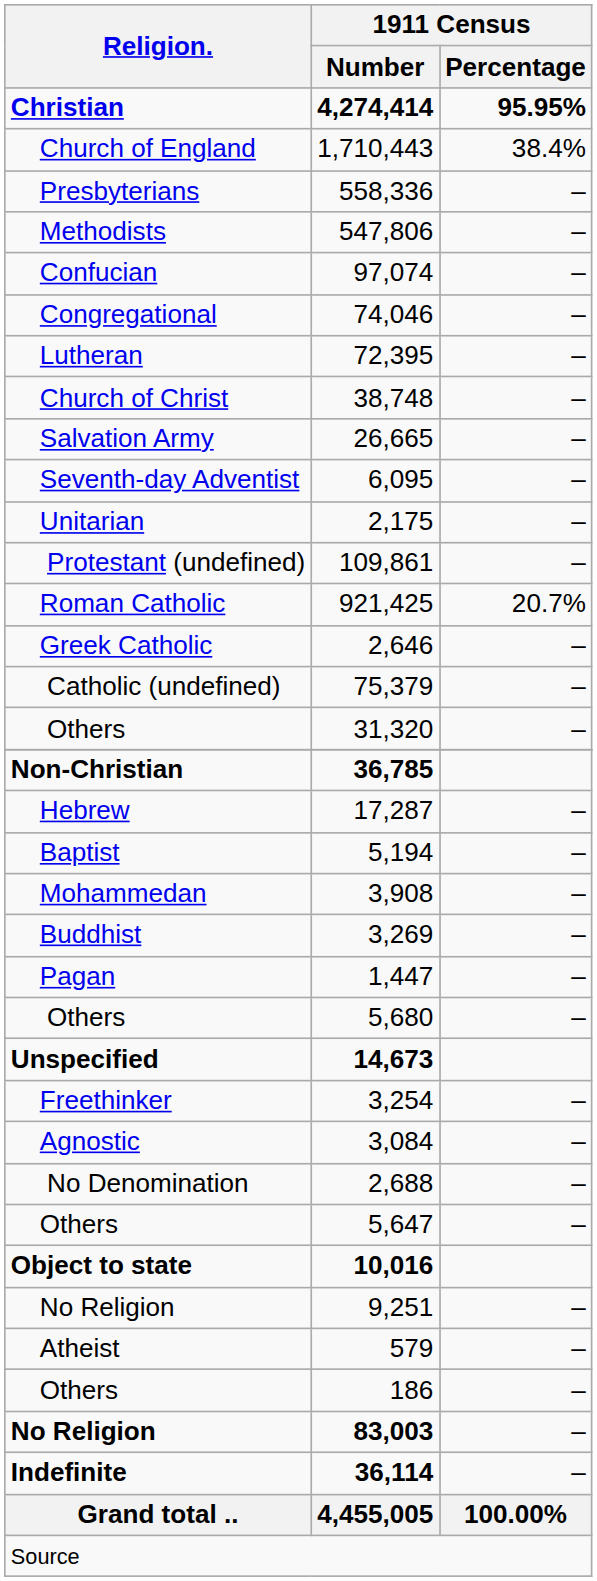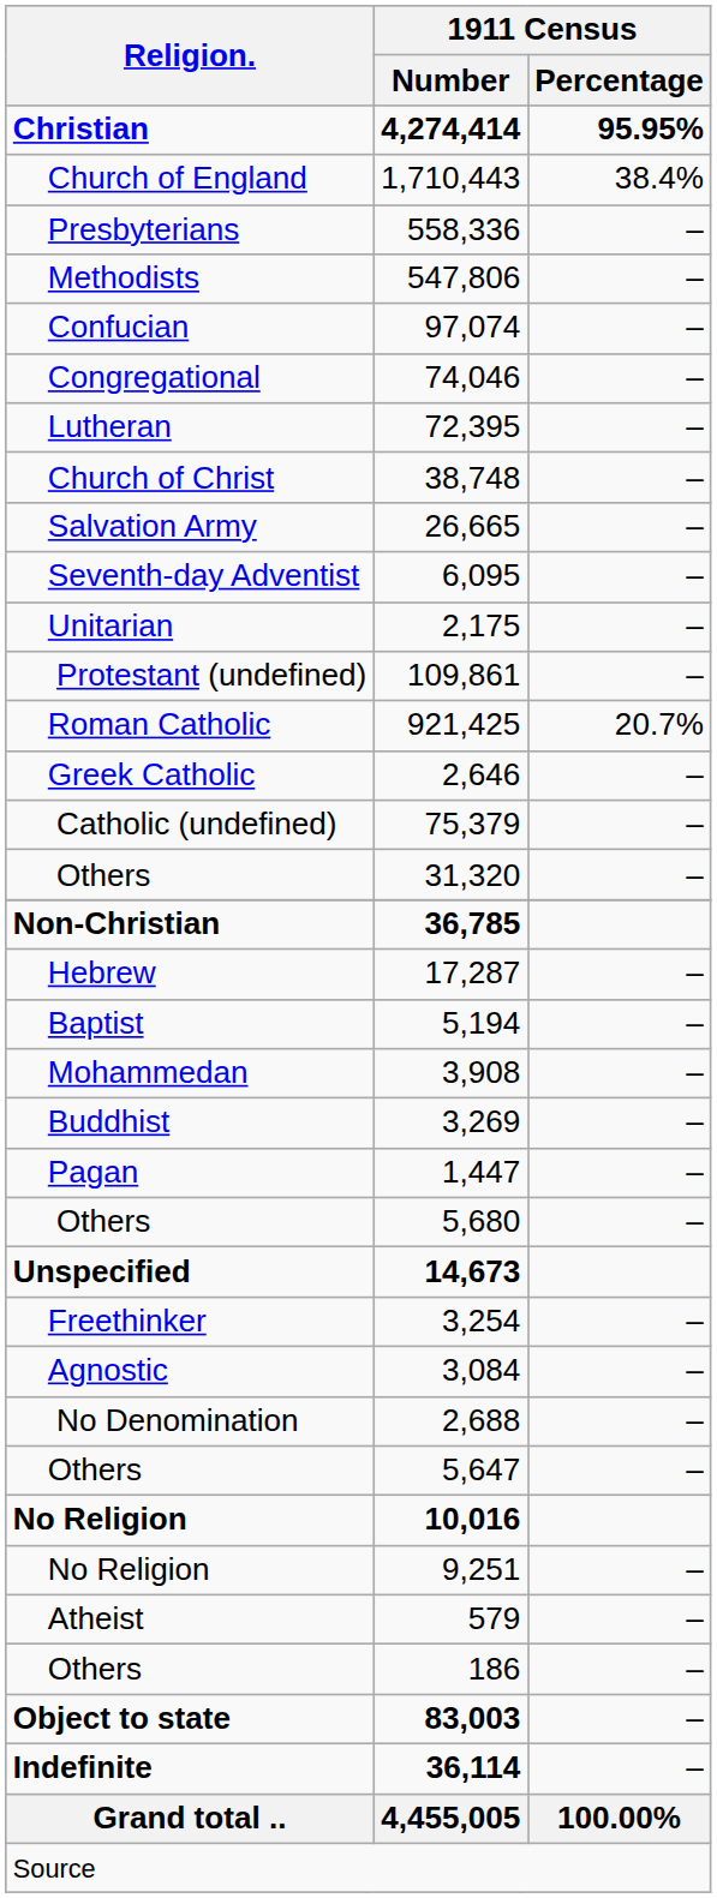10,016 | Religion.: Object to state -> No Religion
83,003 | Religion.: No Religion -> Object to state
